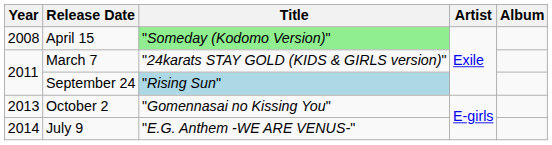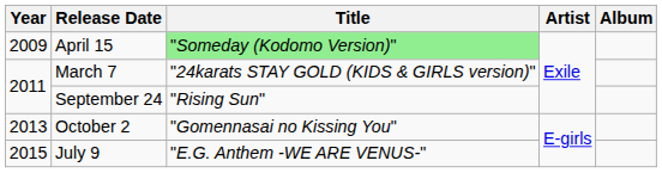April 15 | Year: 2008 -> 2009
September 24 | Title: lightblue background -> no background
July 9 | Year: 2014 -> 2015
